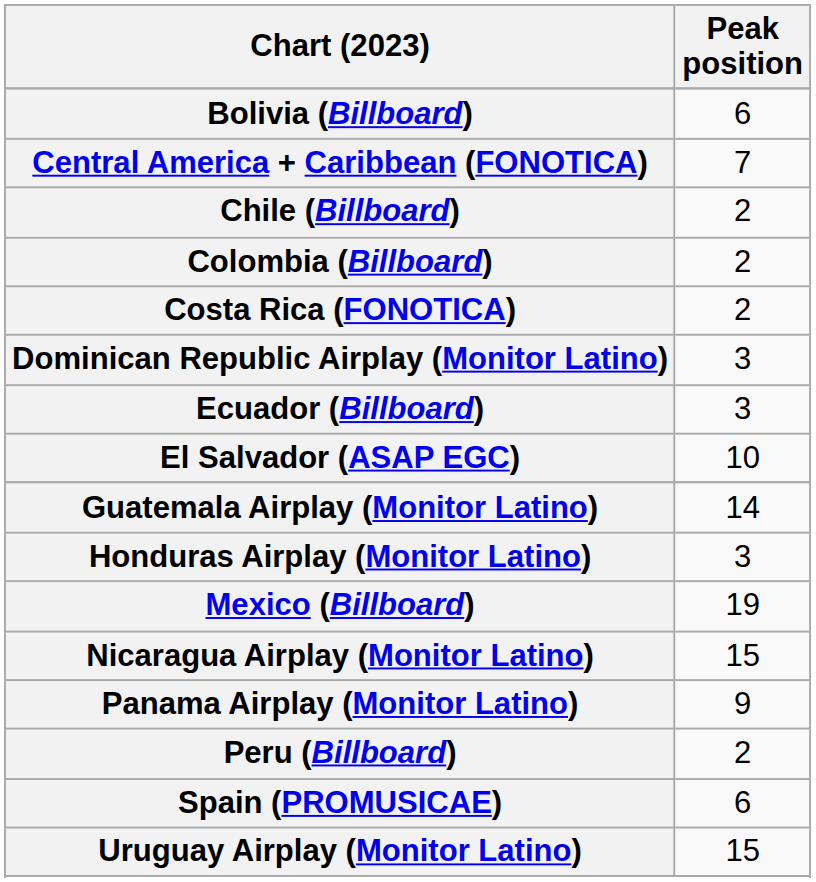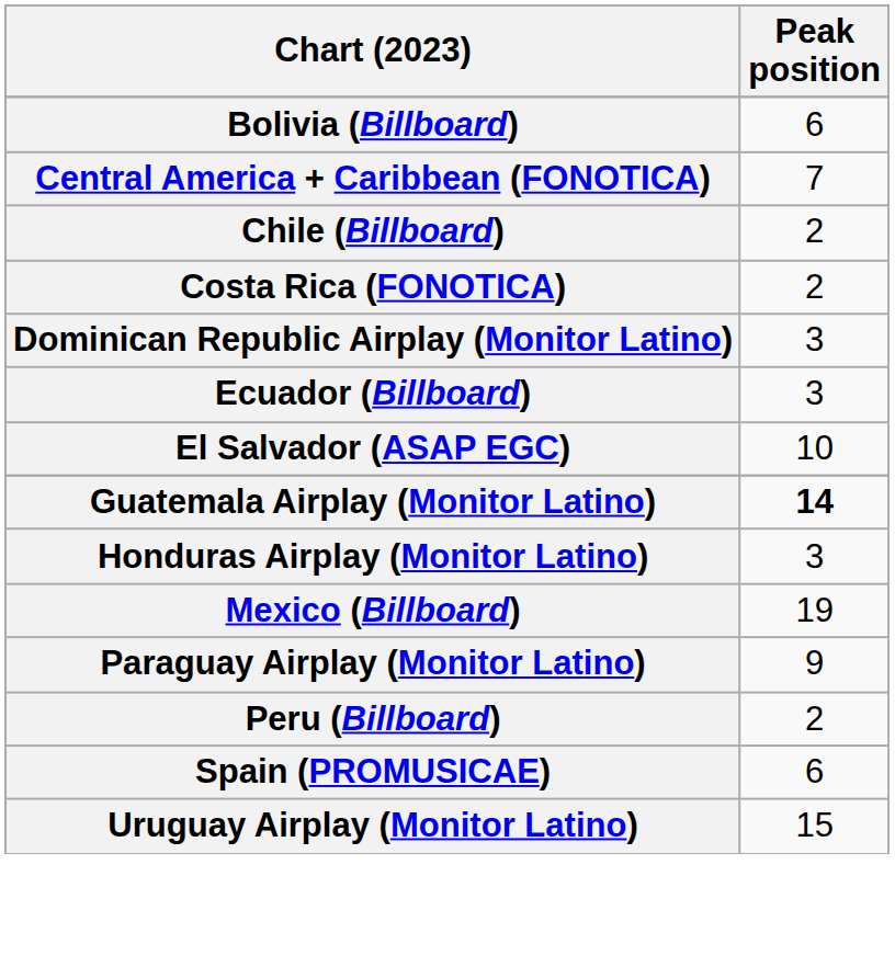- row: Colombia (Billboard) | 2
Guatemala Airplay (Monitor Latino) | Peak position: normal -> bold
- row: Nicaragua Airplay (Monitor Latino) | 15
- row: Panama Airplay (Monitor Latino) | 9
+ row: Paraguay Airplay (Monitor Latino) | 9
